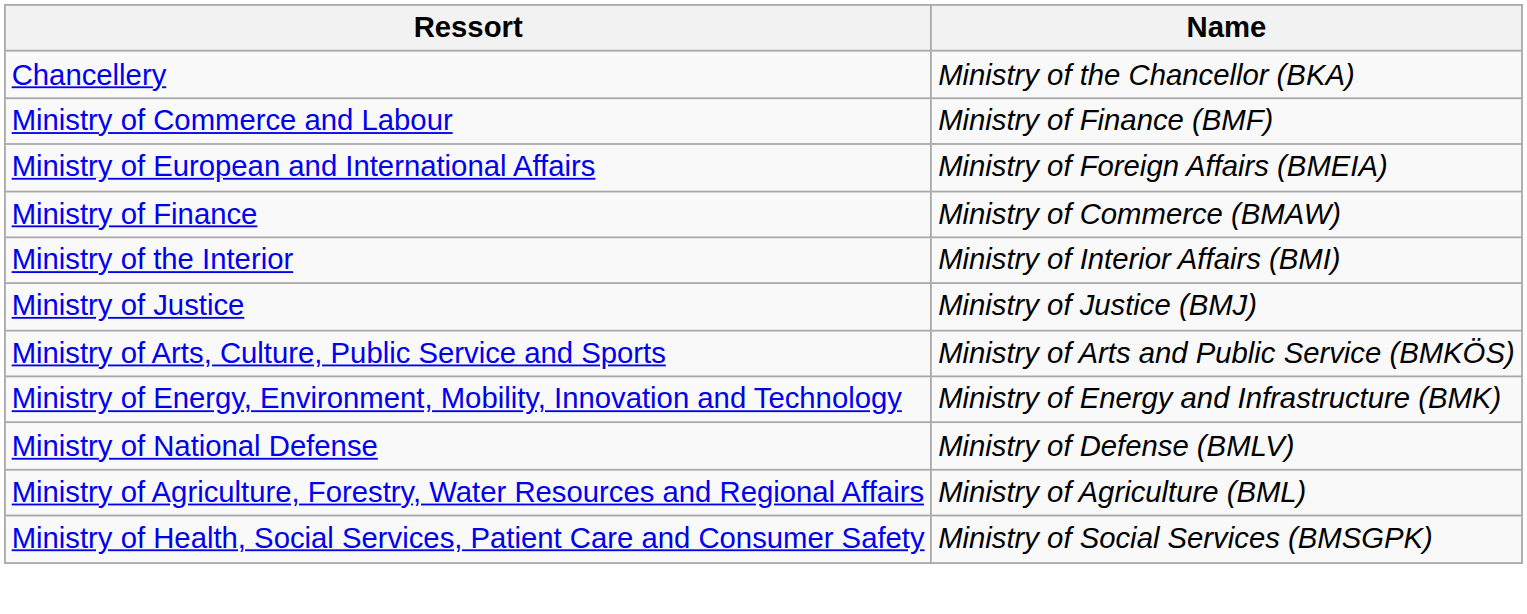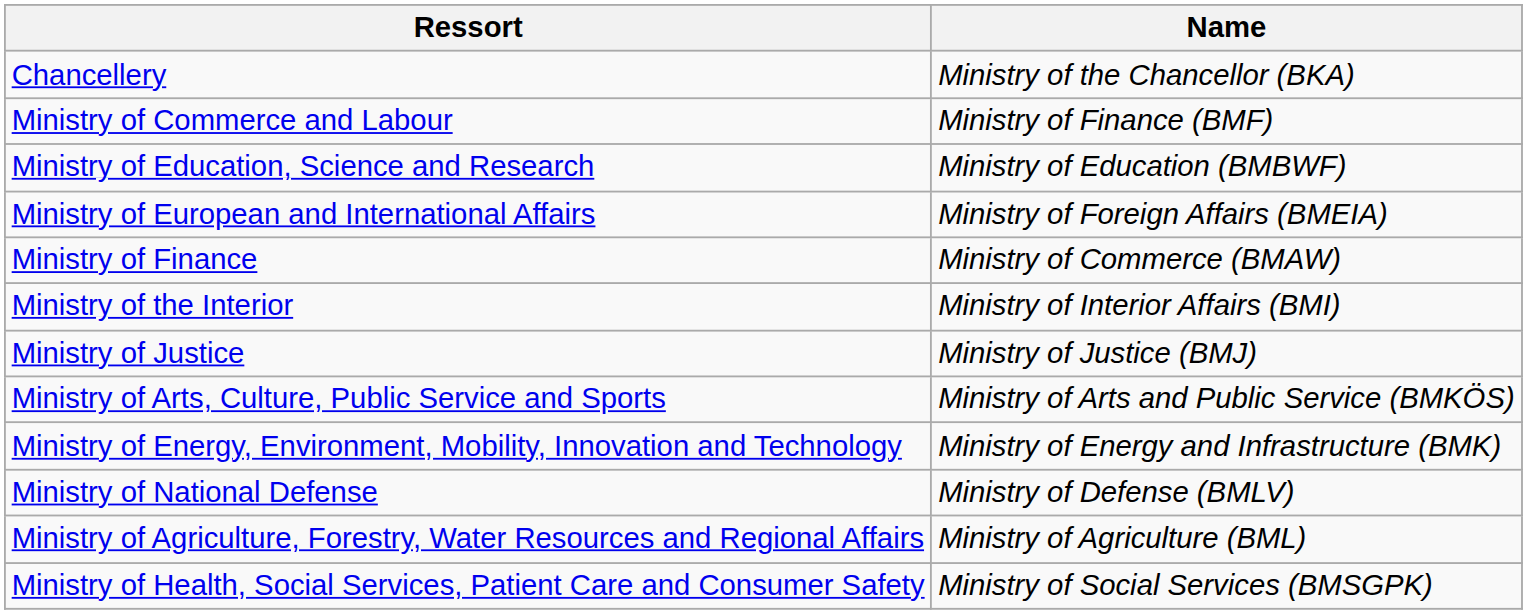+ row: Ministry of Education, Science and Research | Ministry of Education (BMBWF)
